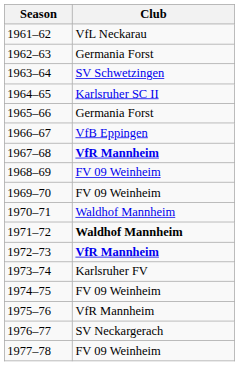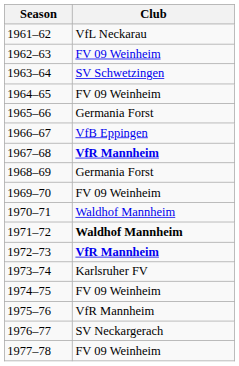1962–63 | Club: Germania Forst -> FV 09 Weinheim
1964–65 | Club: Karlsruher SC II -> FV 09 Weinheim
1968–69 | Club: FV 09 Weinheim -> Germania Forst
